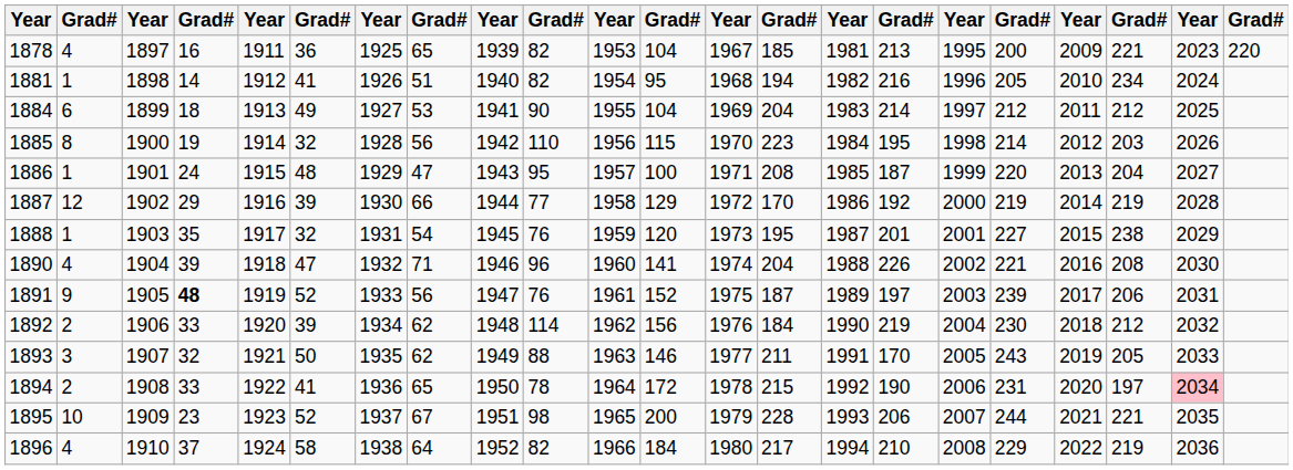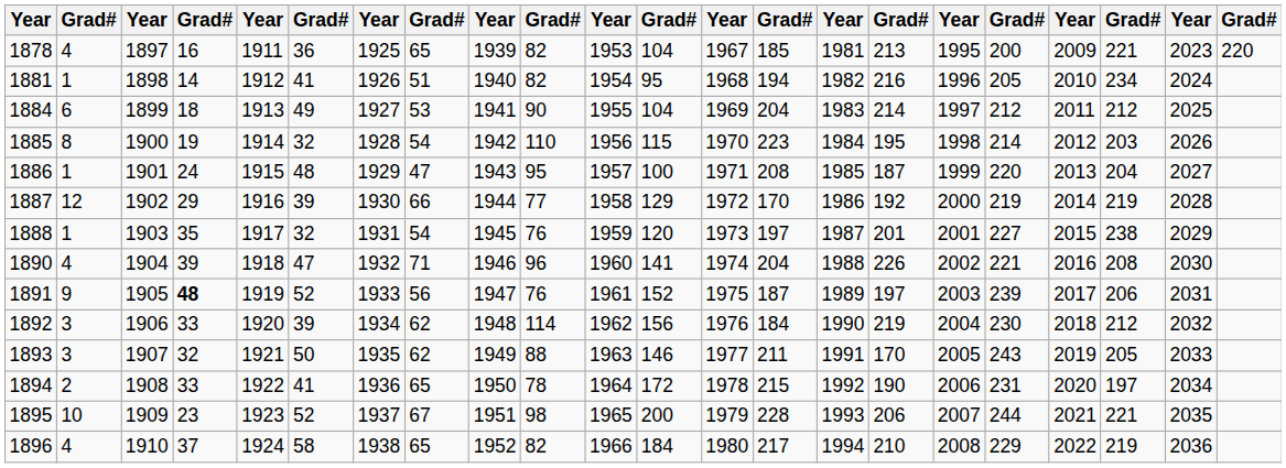1885 | column 8: 56 -> 54
1888 | column 14: 195 -> 197
1892 | column 2: 2 -> 3
1894 | column 21: pink background -> no background
1896 | column 8: 64 -> 65
